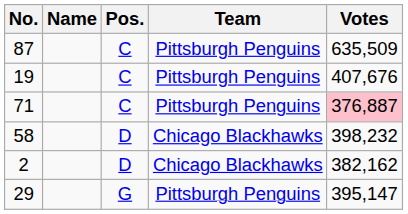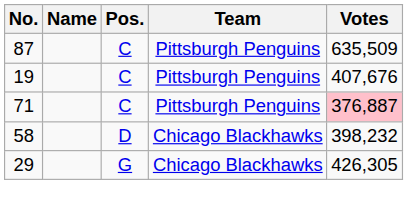- row: 2 | D | Chicago Blackhawks | 382,162
29 | Team: Pittsburgh Penguins -> Chicago Blackhawks
29 | Votes: 395,147 -> 426,305
